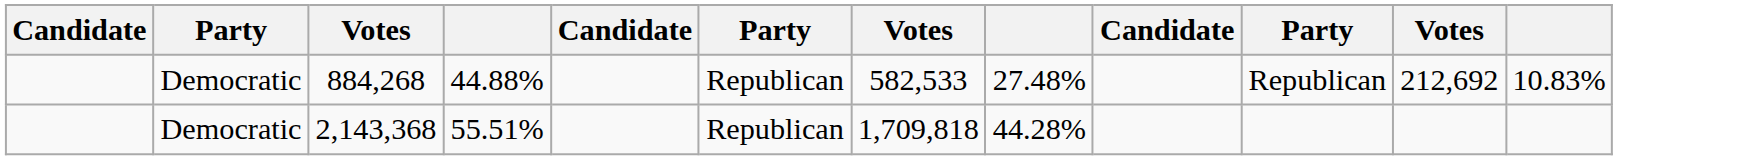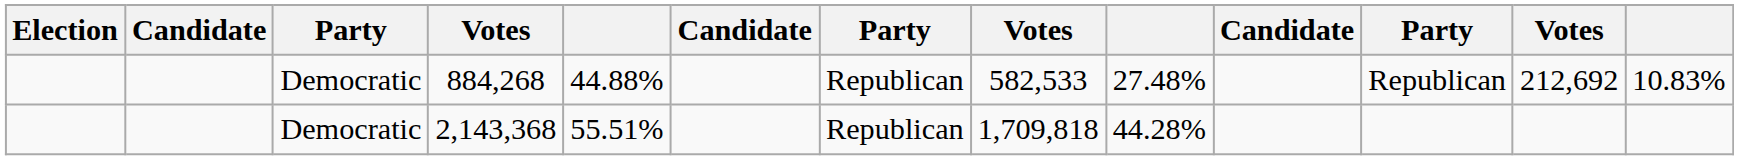+ column: Election
